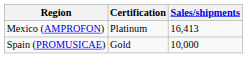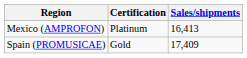Spain (PROMUSICAE) | Sales/shipments: 10,000 -> 17,409
